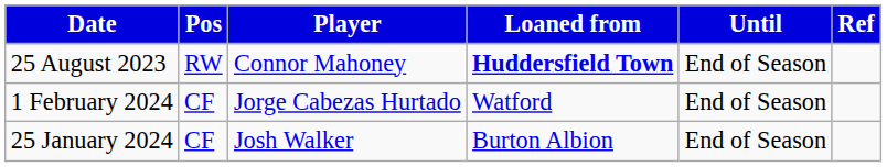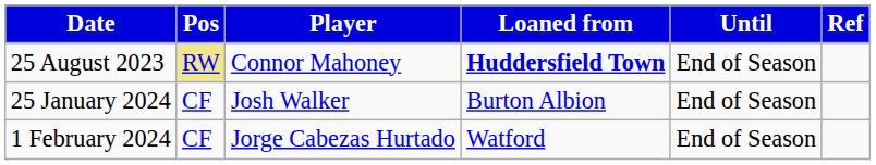25 August 2023 | Pos: no background -> khaki background
rows swapped: 25 January 2024 <-> 1 February 2024
